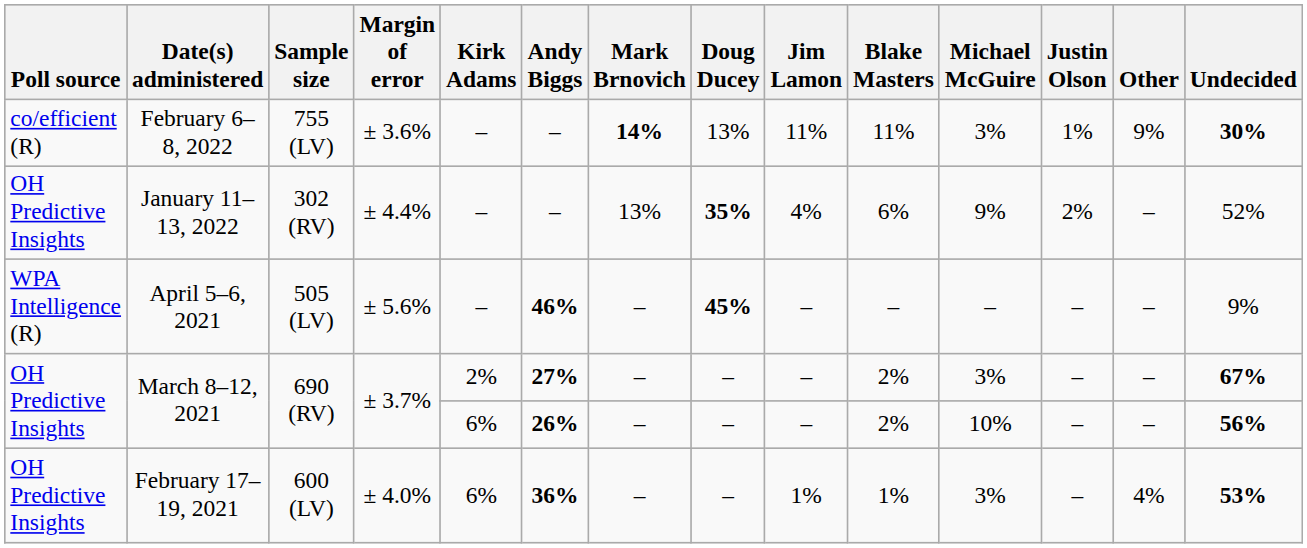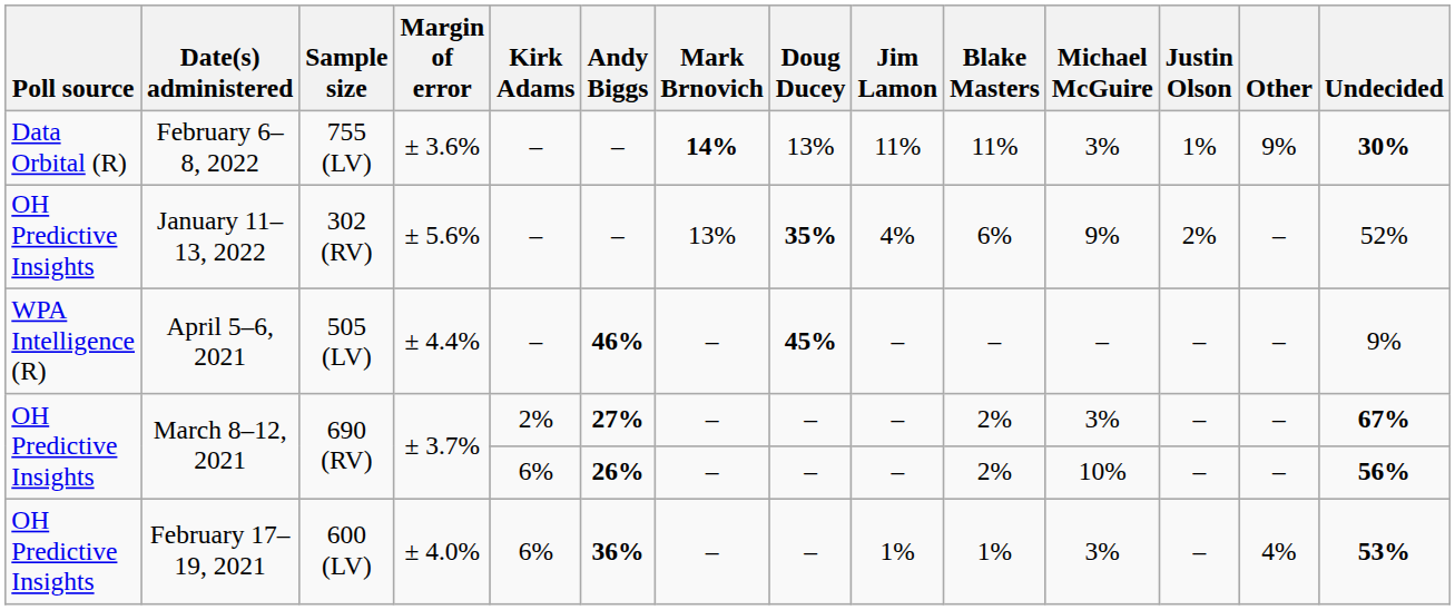February 6–8, 2022 | Poll source: co/efficient (R) -> Data Orbital (R)
January 11–13, 2022 | Margin of error: ± 4.4% -> ± 5.6%
April 5–6, 2021 | Margin of error: ± 5.6% -> ± 4.4%
